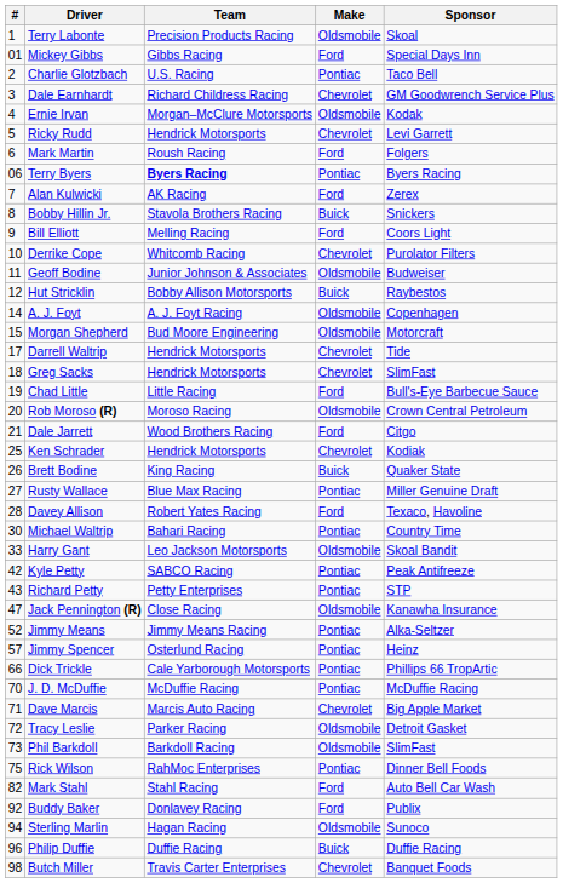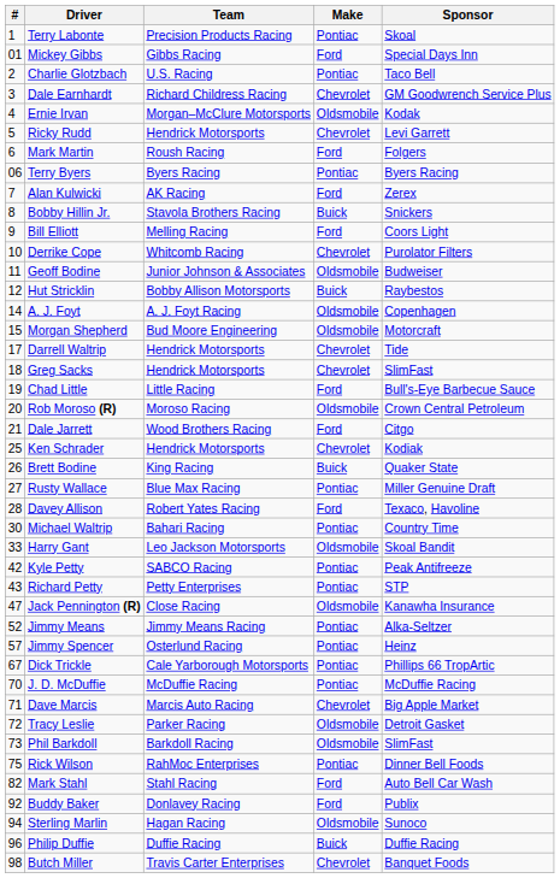Terry Labonte | Make: Oldsmobile -> Pontiac
Terry Byers | Team: bold -> normal
Dick Trickle | #: 66 -> 67
